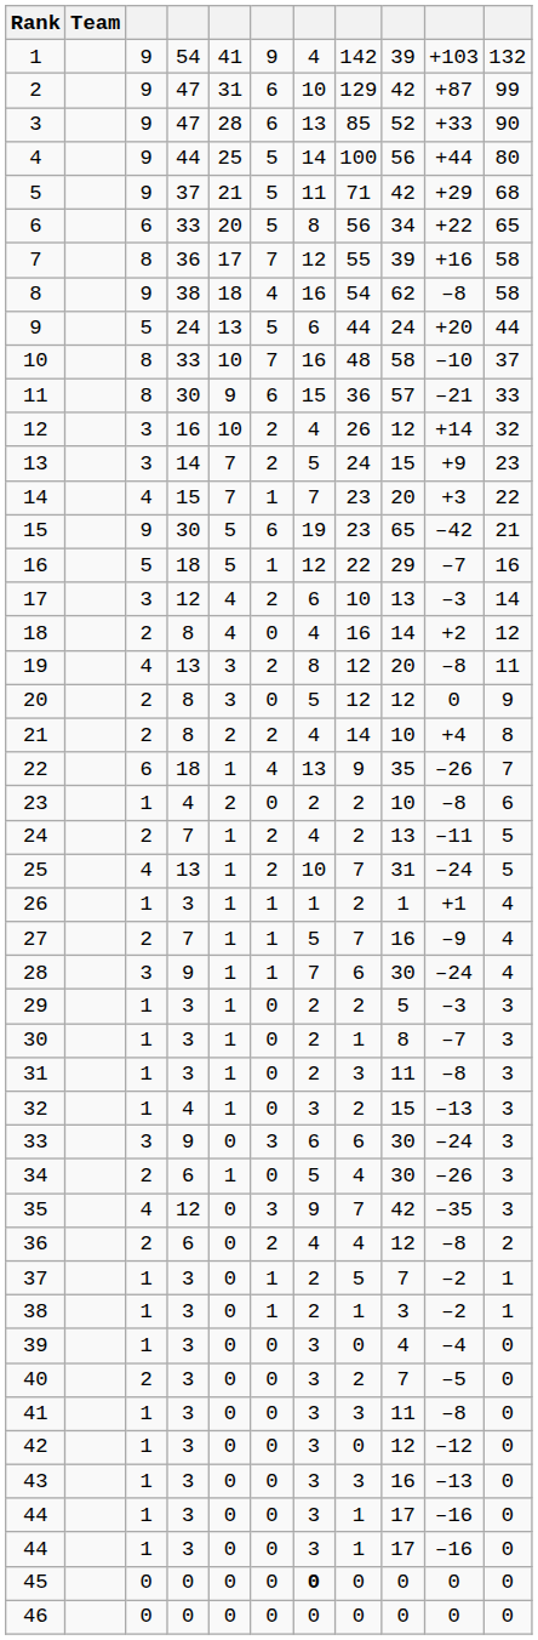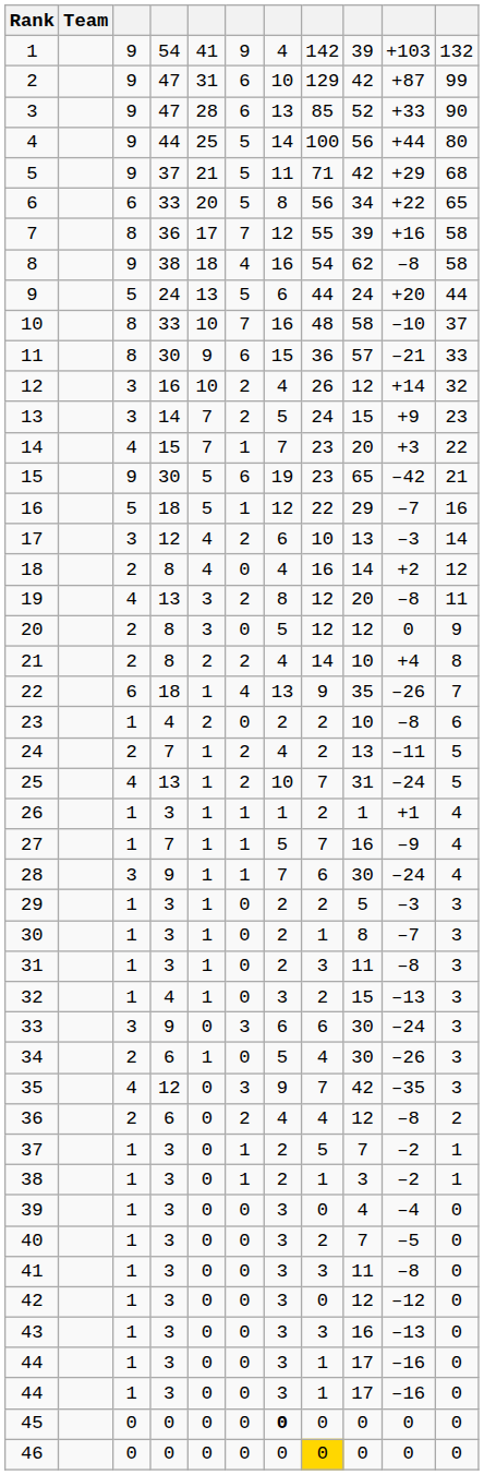27 | column 3: 2 -> 1
40 | column 3: 2 -> 1
46 | column 8: no background -> gold background
